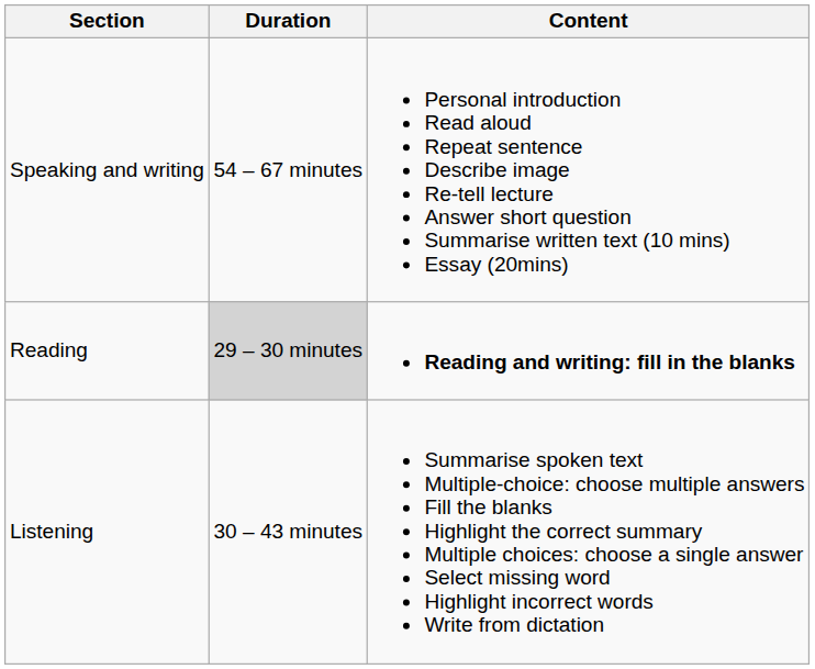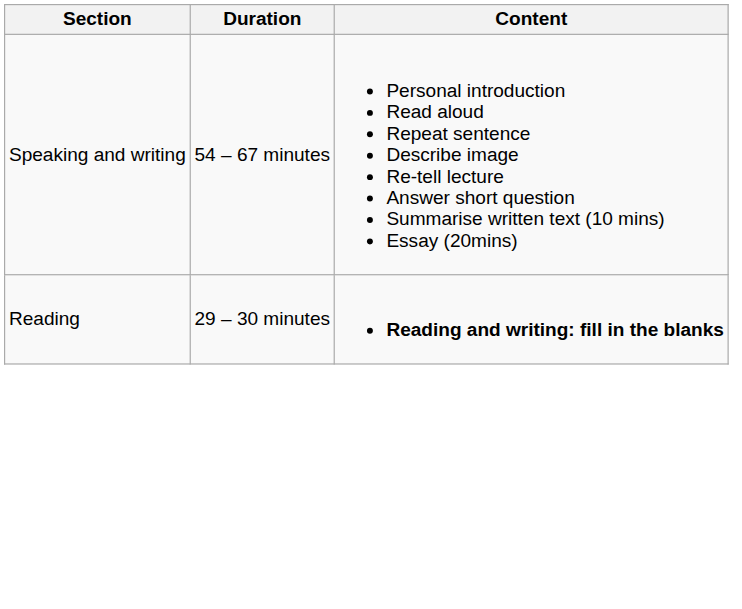Reading | Duration: lightgrey background -> no background
- row: Listening | 30 – 43 minutes | Summarise spoken text Multiple-choice: choose multiple answers Fill the blanks Highlight the correct summary Multiple choices: choose a single answer Select missing word Highlight incorrect words Write from dictation
